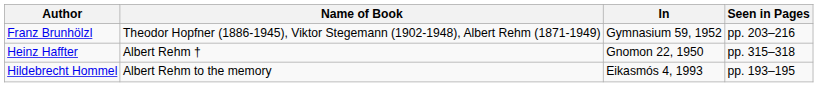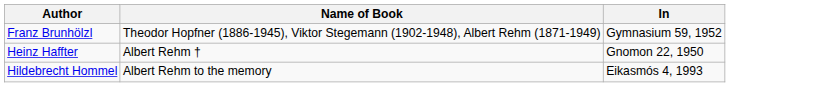- column: Seen in Pages | pp. 203–216 | pp. 315–318 | pp. 193–195
